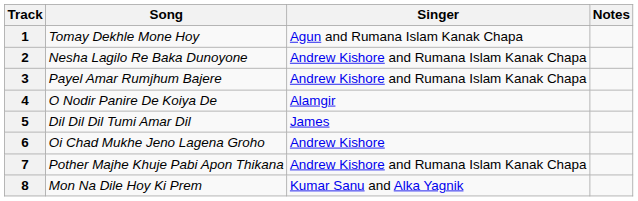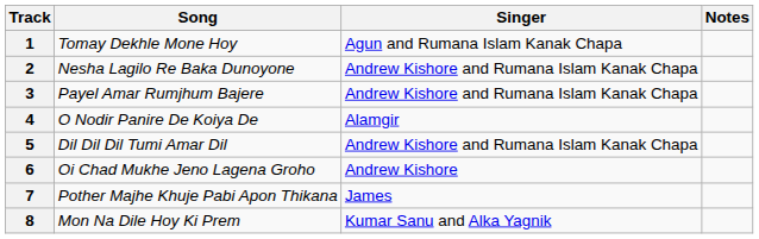5 | Singer: James -> Andrew Kishore and Rumana Islam Kanak Chapa
7 | Singer: Andrew Kishore and Rumana Islam Kanak Chapa -> James
